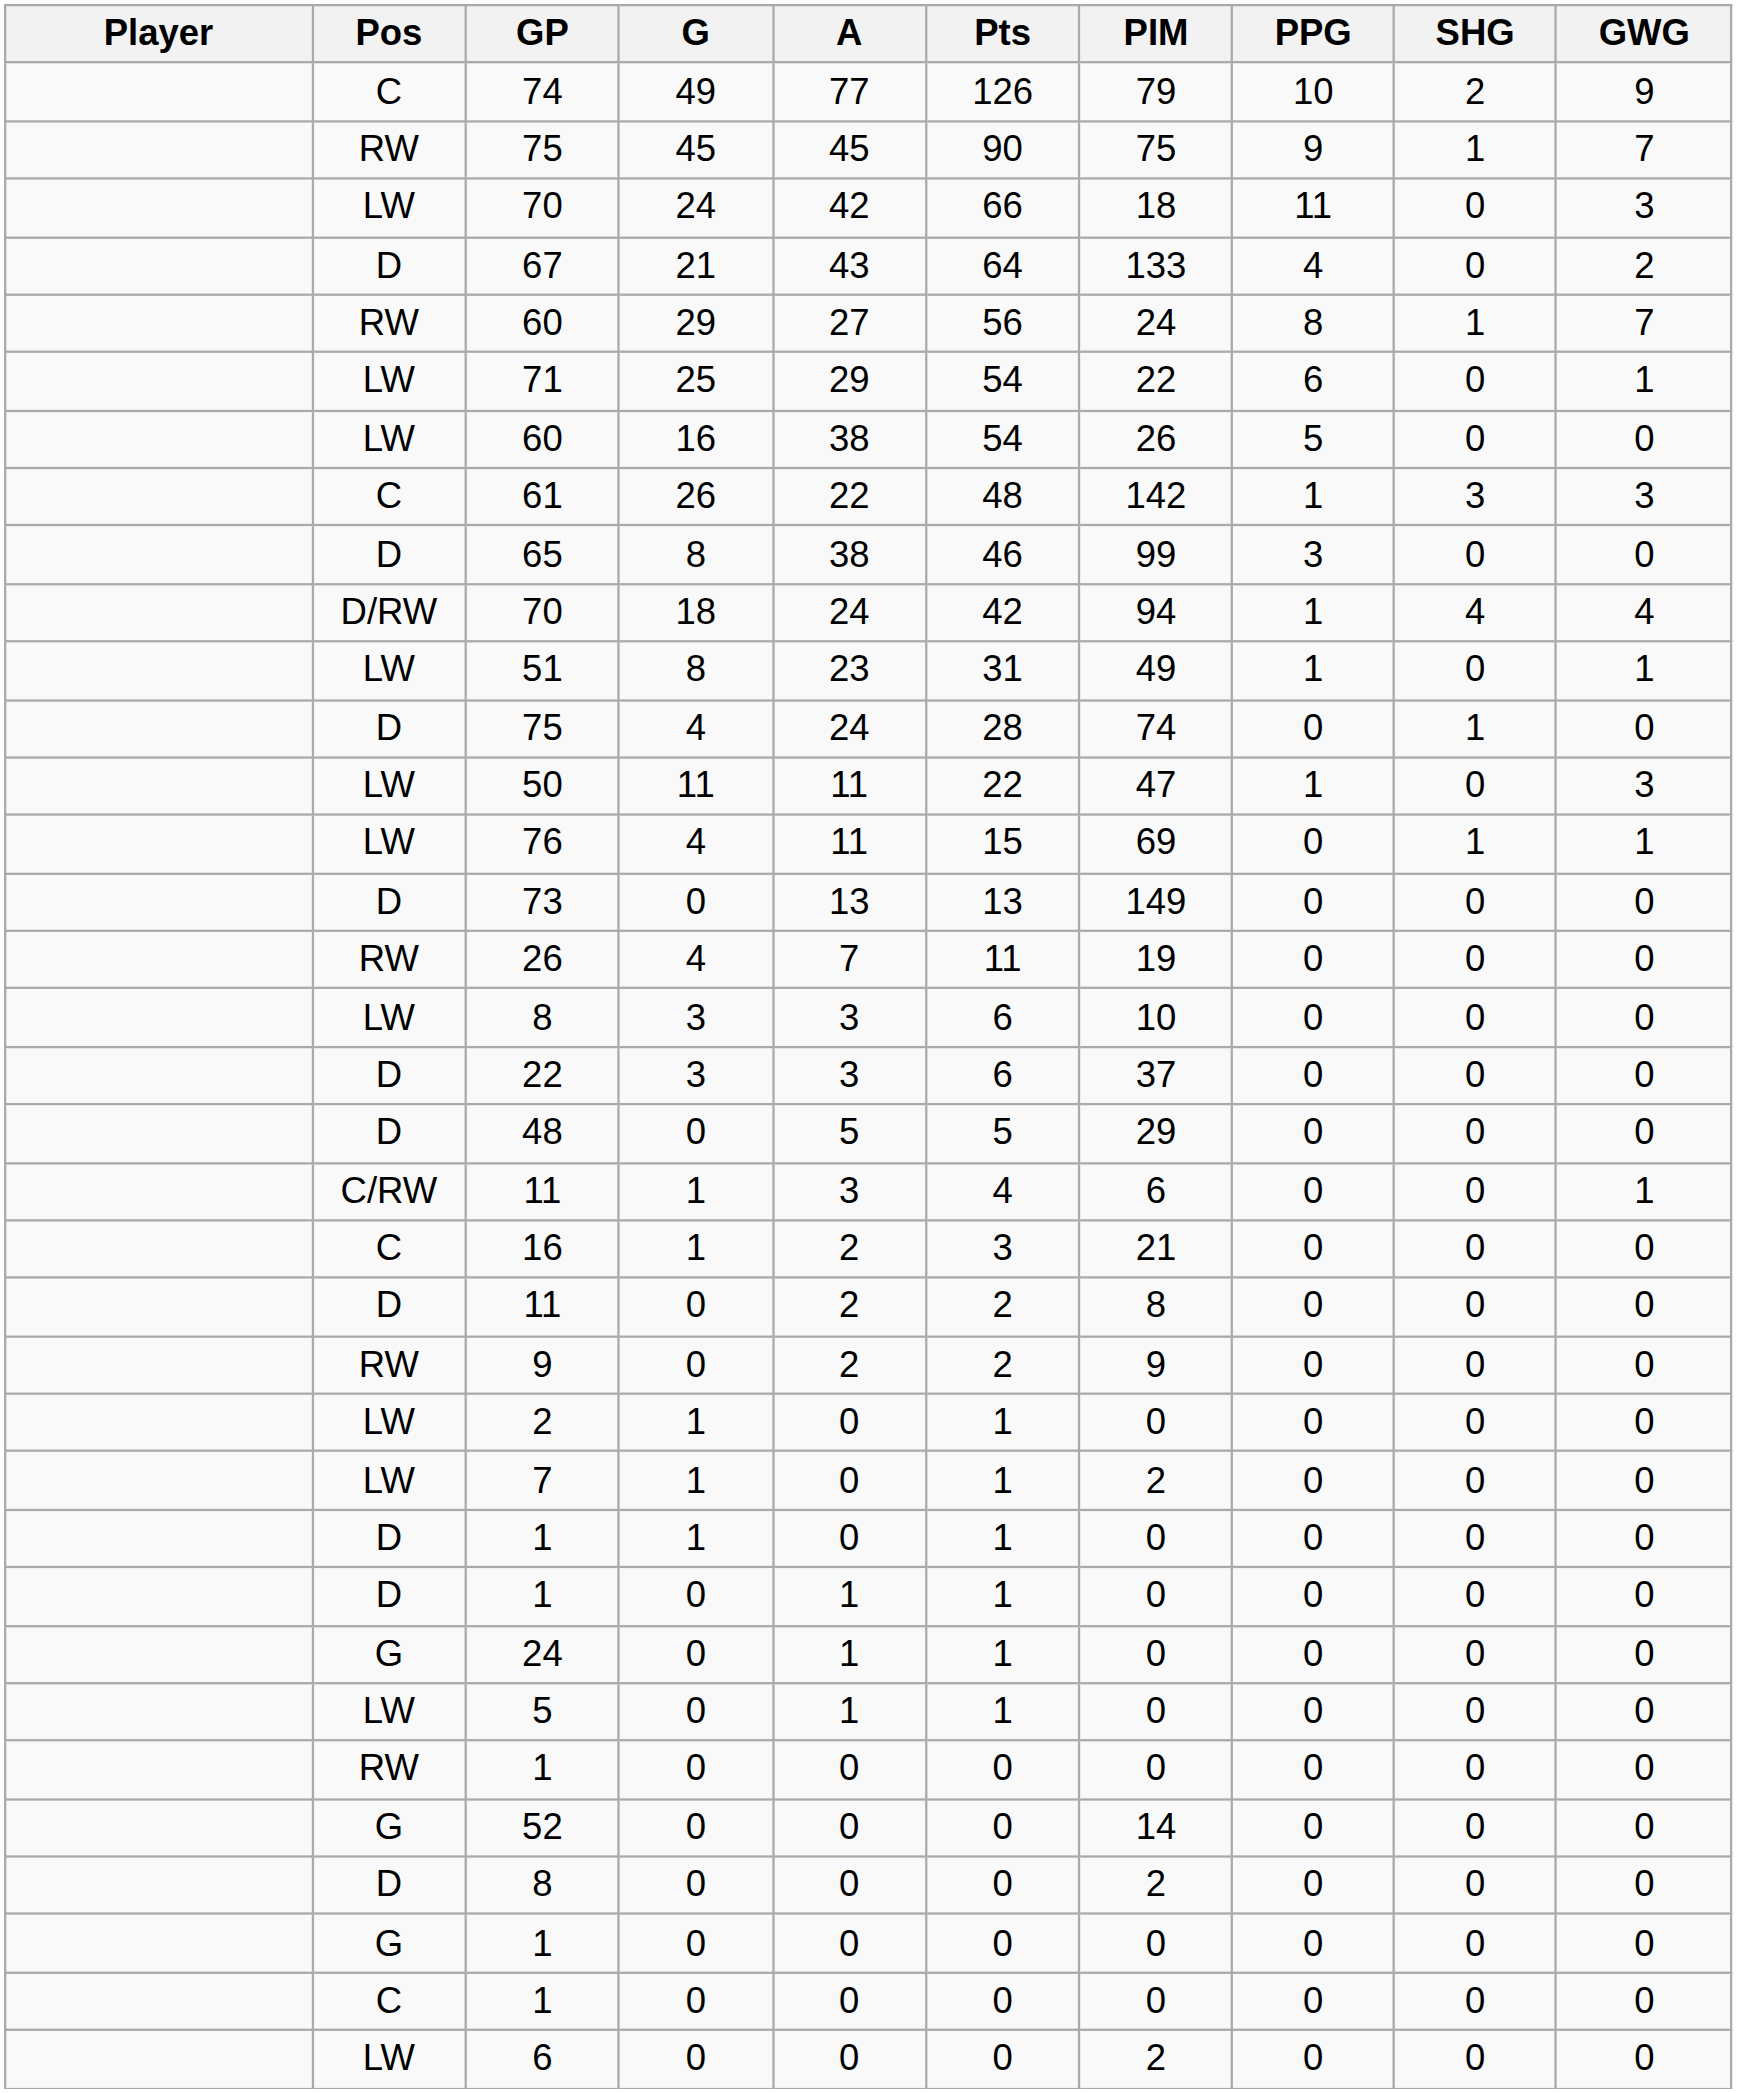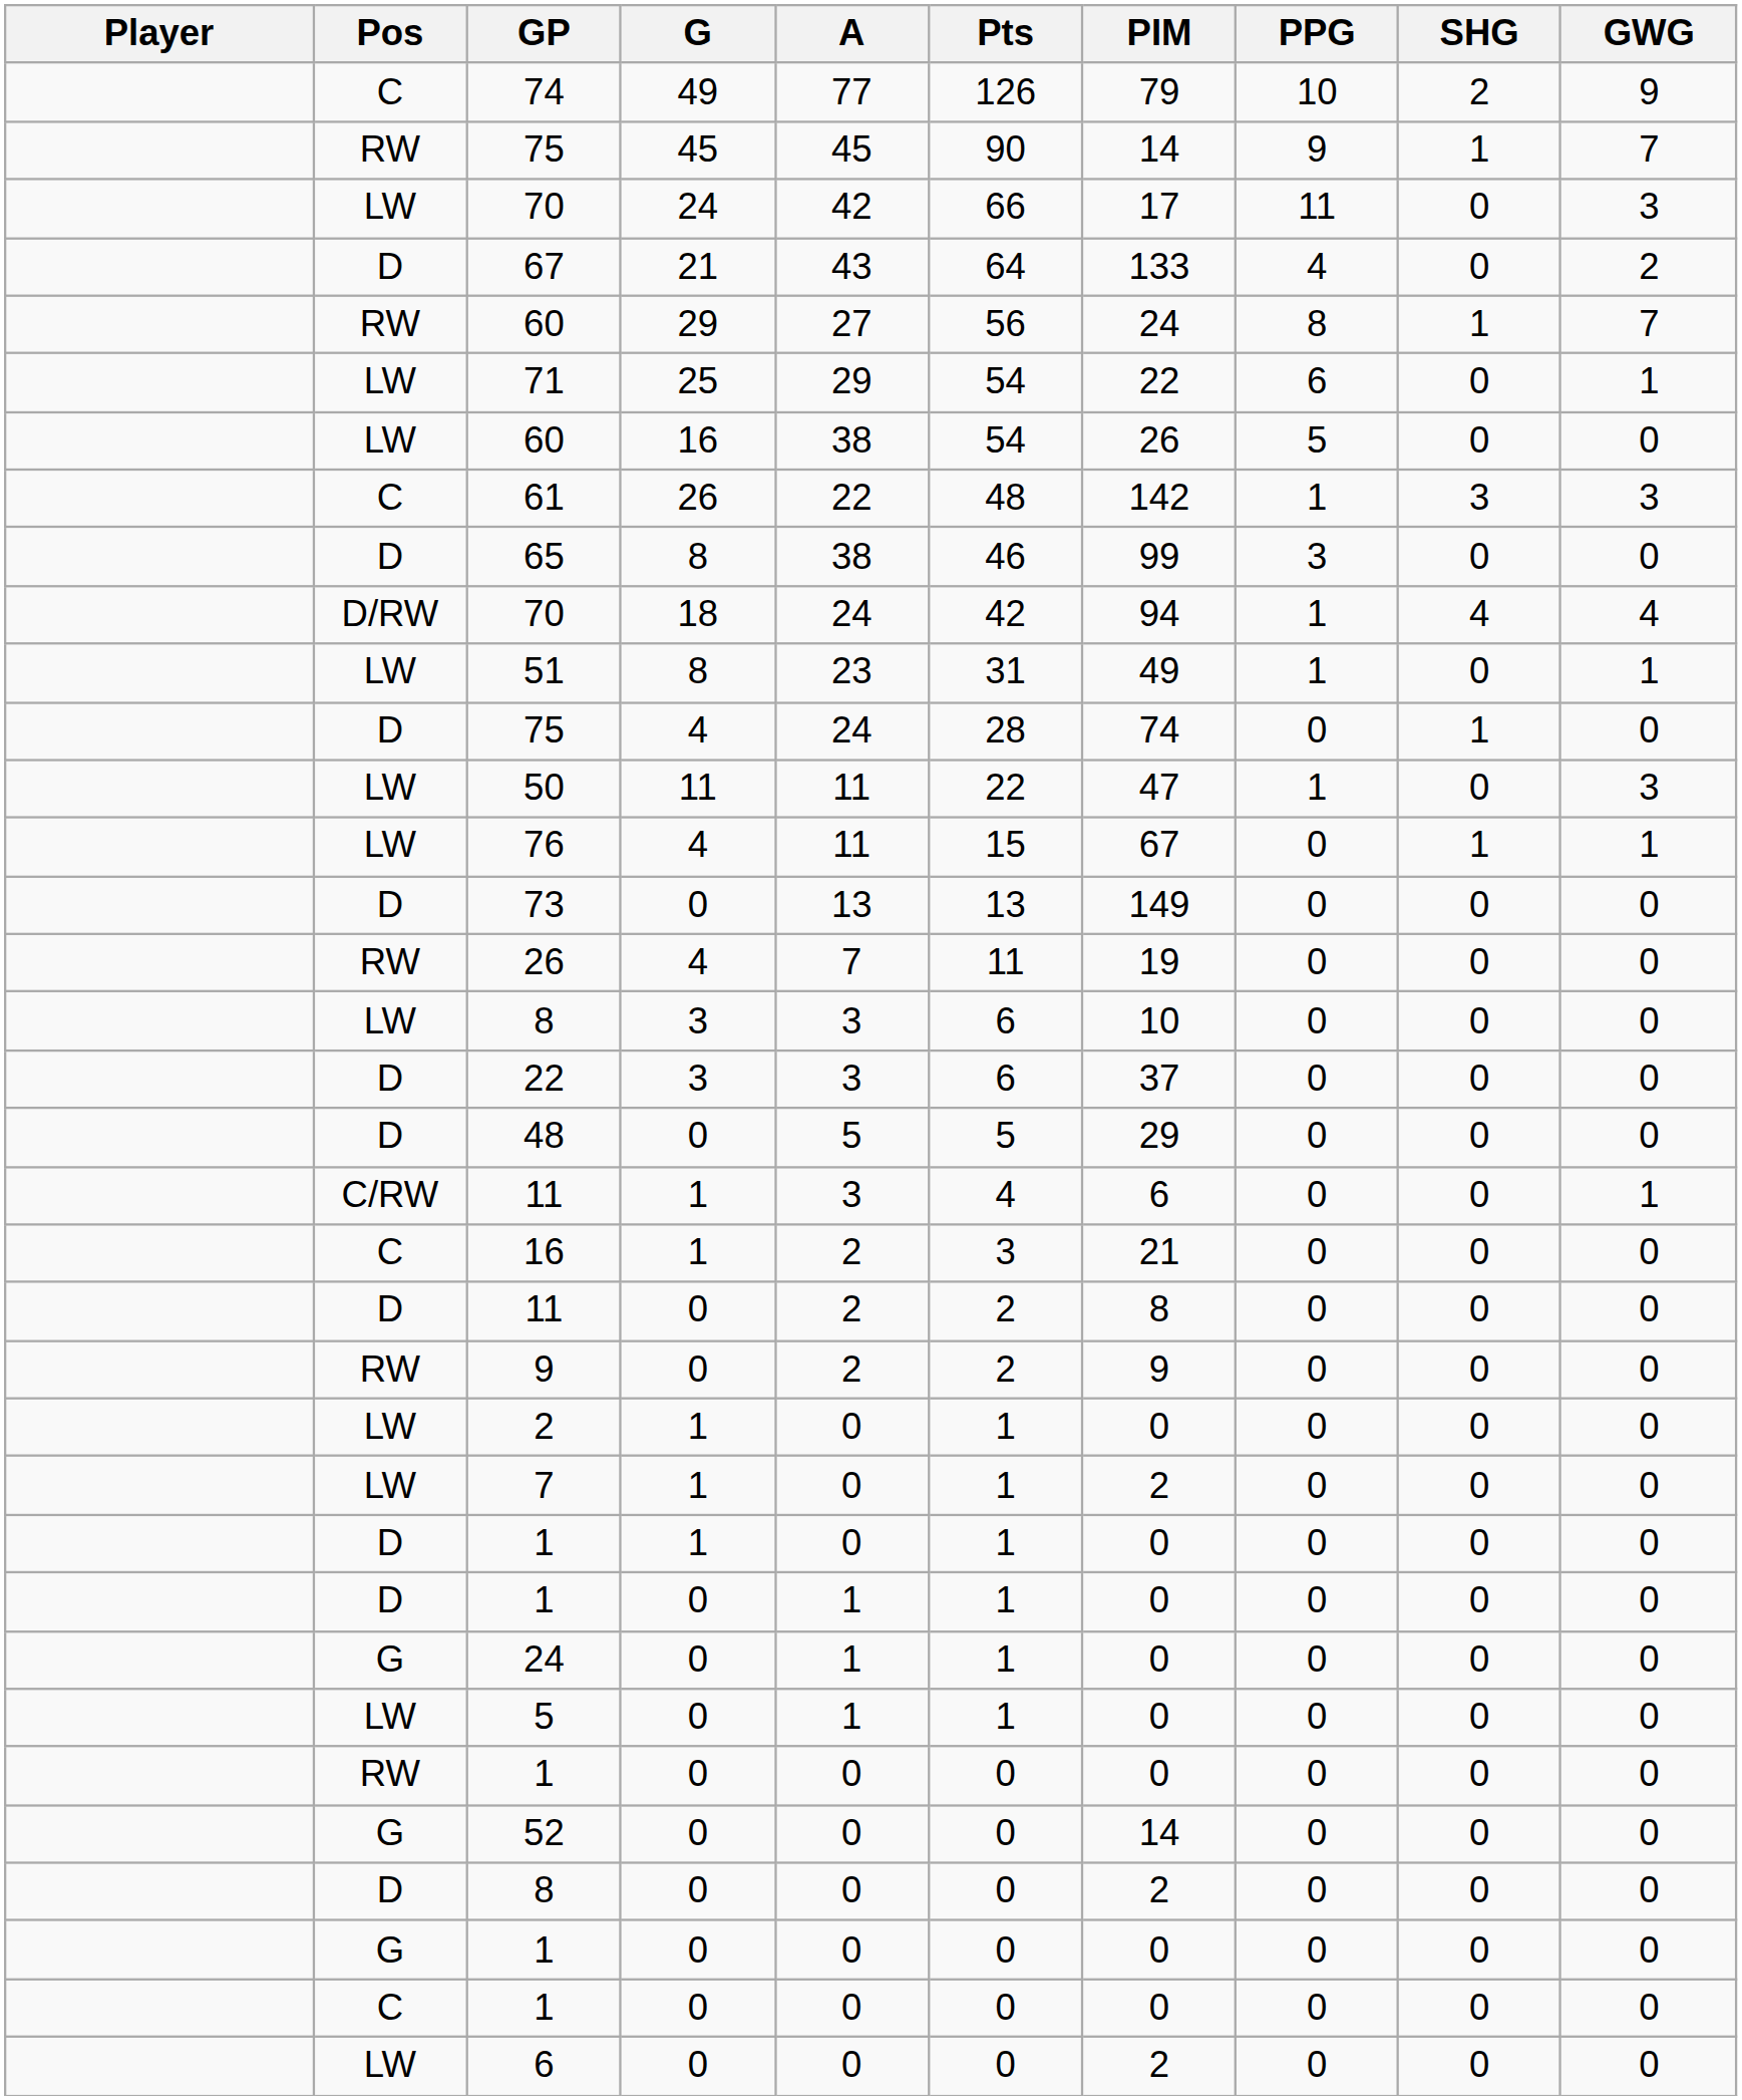RW / 75 | PIM: 75 -> 14
LW / 70 | PIM: 18 -> 17
76 | PIM: 69 -> 67
